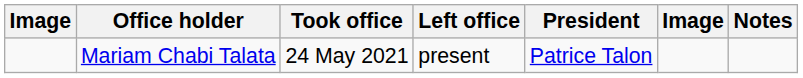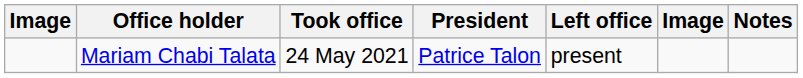columns swapped: Left office <-> President
